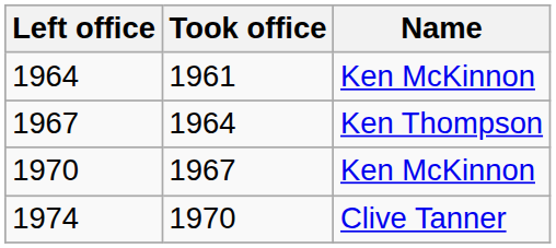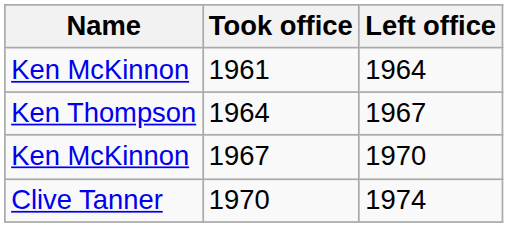columns swapped: Name <-> Left office
